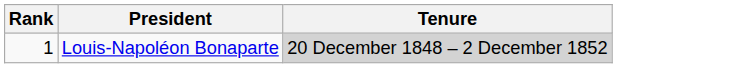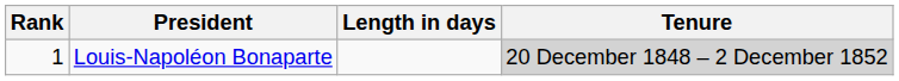+ column: Length in days
